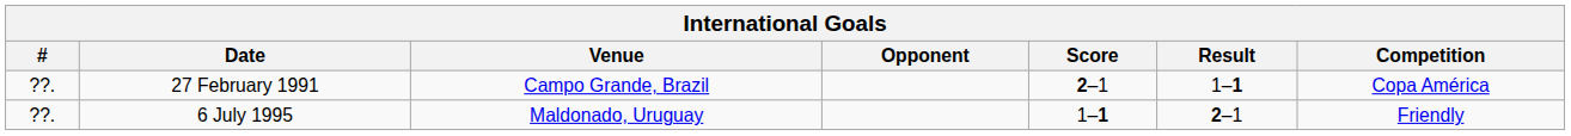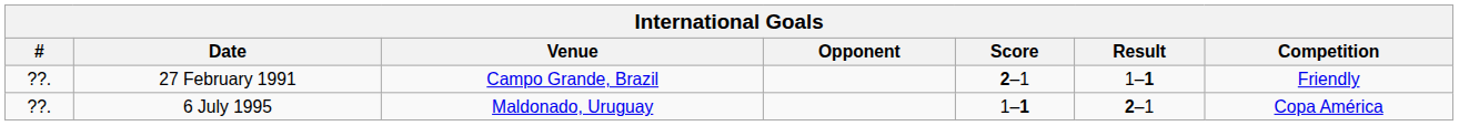27 February 1991 | Competition: Copa América -> Friendly
6 July 1995 | Competition: Friendly -> Copa América
